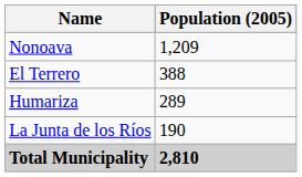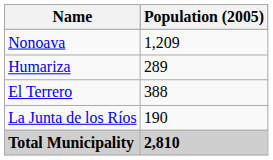rows swapped: El Terrero <-> Humariza
